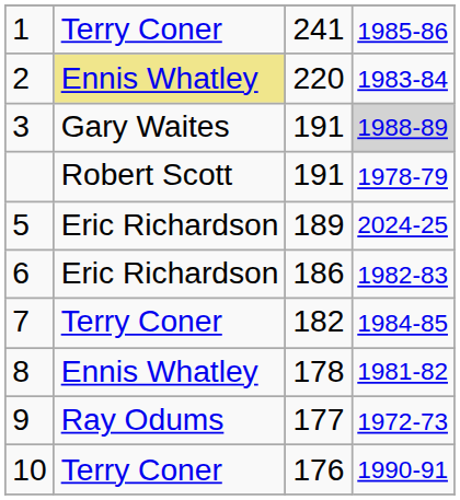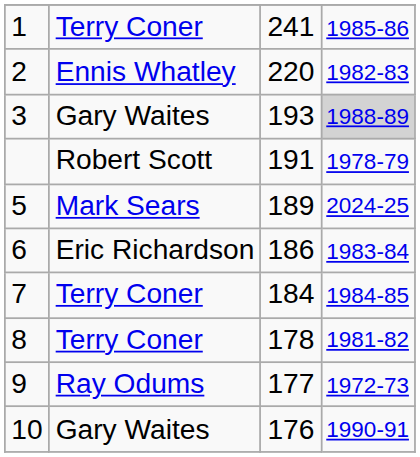2 | column 2: khaki background -> no background
2 | column 4: 1983-84 -> 1982-83
3 | column 3: 191 -> 193
5 | column 2: Eric Richardson -> Mark Sears
6 | column 4: 1982-83 -> 1983-84
7 | column 3: 182 -> 184
8 | column 2: Ennis Whatley -> Terry Coner
10 | column 2: Terry Coner -> Gary Waites
